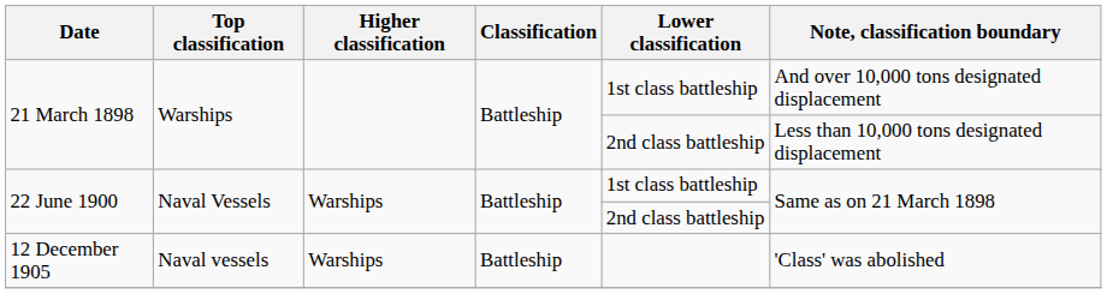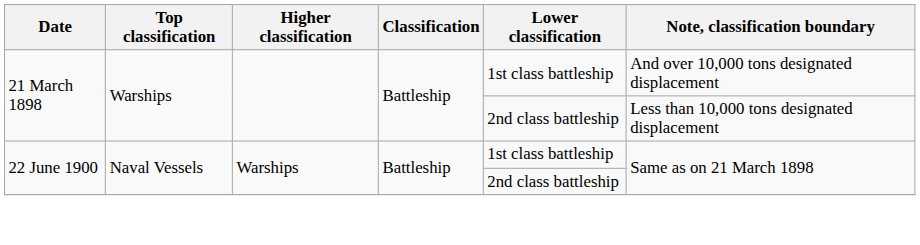- row: 12 December 1905 | Naval vessels | Warships | Battleship | 'Class' was abolished
